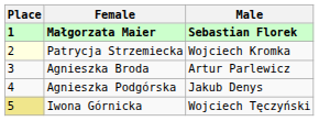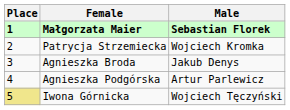Patrycja Strzemiecka | Place: lightyellow background -> no background
Agnieszka Broda | Male: Artur Parlewicz -> Jakub Denys
Agnieszka Podgórska | Male: Jakub Denys -> Artur Parlewicz
